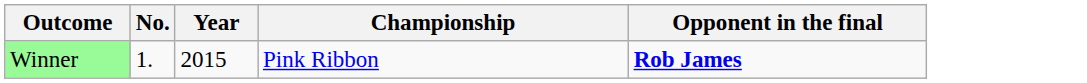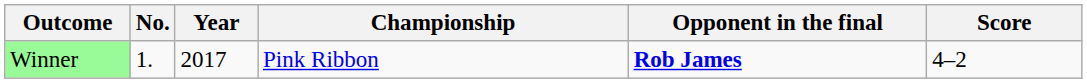+ column: Score | 4–2
Winner | Year: 2015 -> 2017
